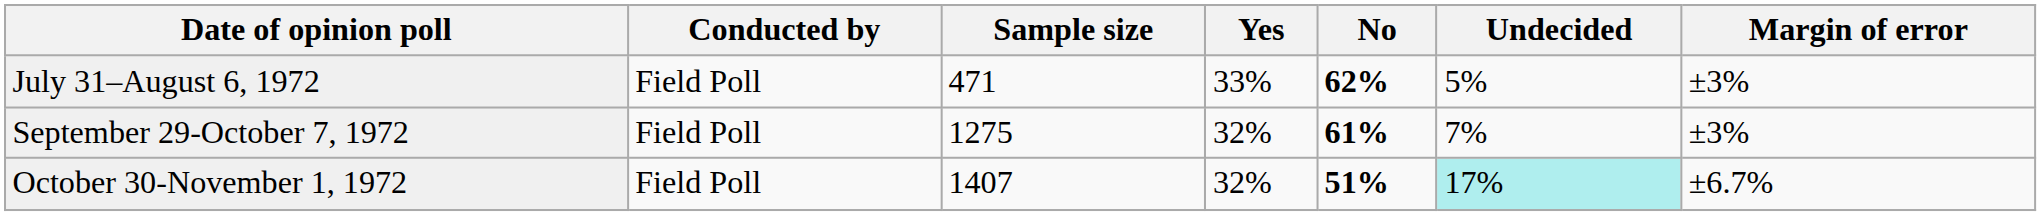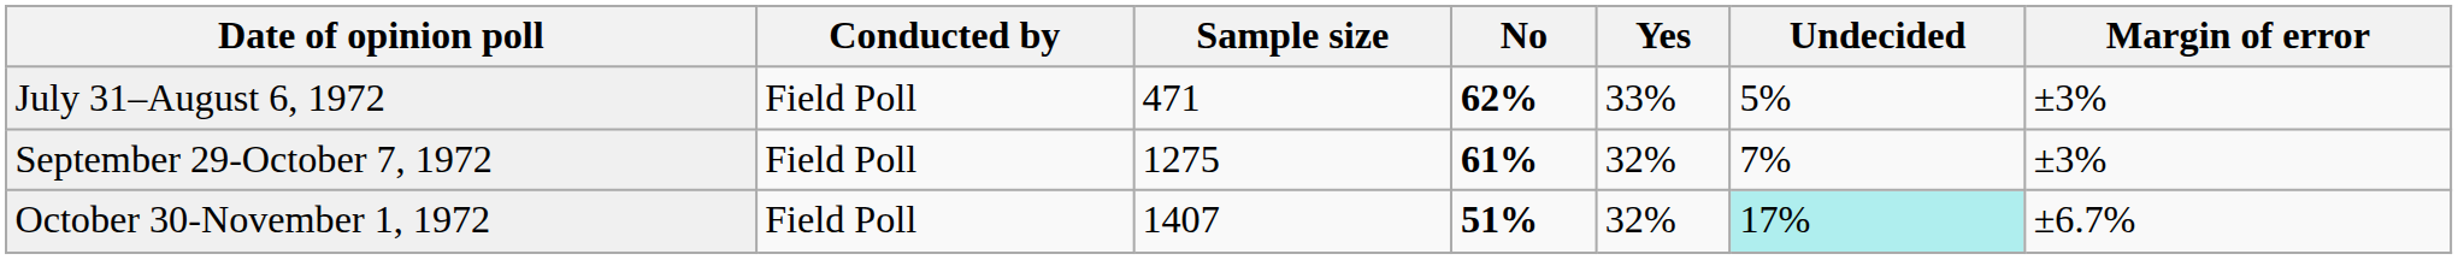columns swapped: Yes <-> No
